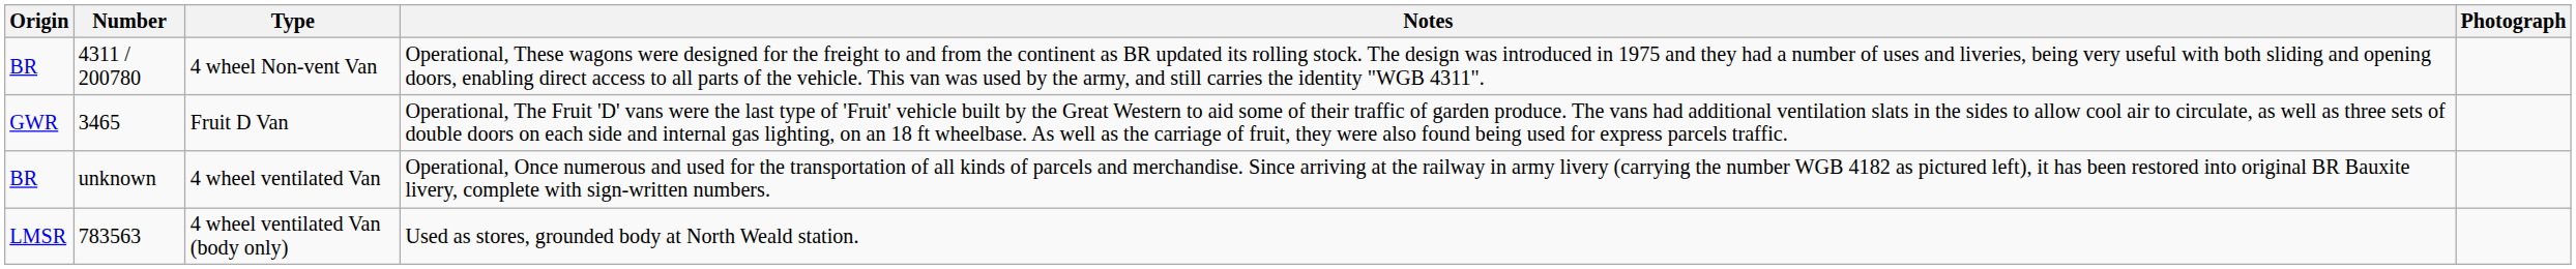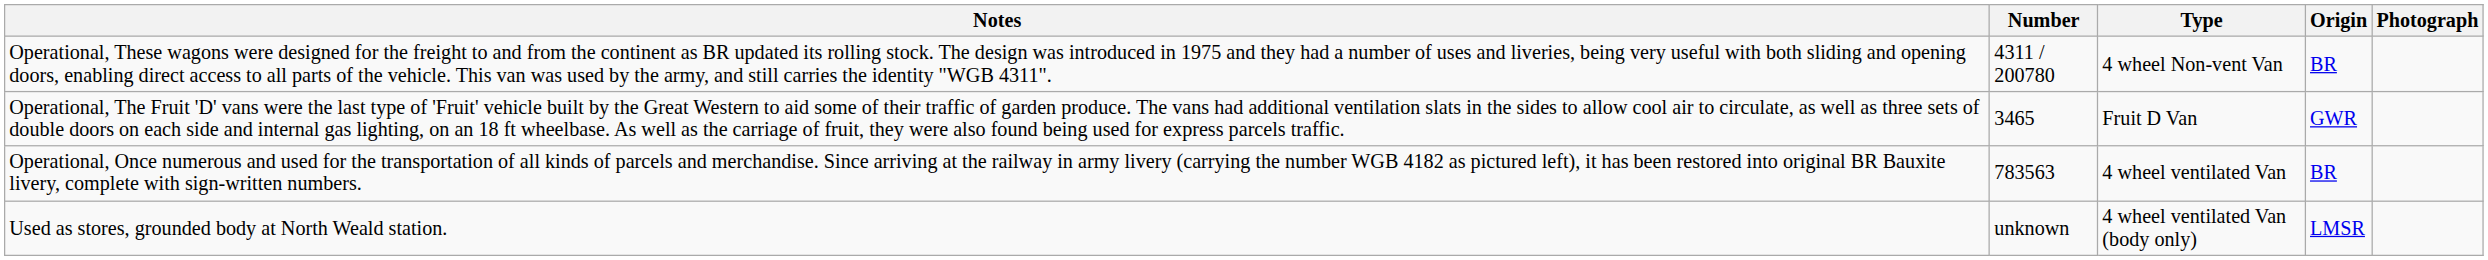columns swapped: Origin <-> Notes
4 wheel ventilated Van | Number: unknown -> 783563
4 wheel ventilated Van (body only) | Number: 783563 -> unknown
